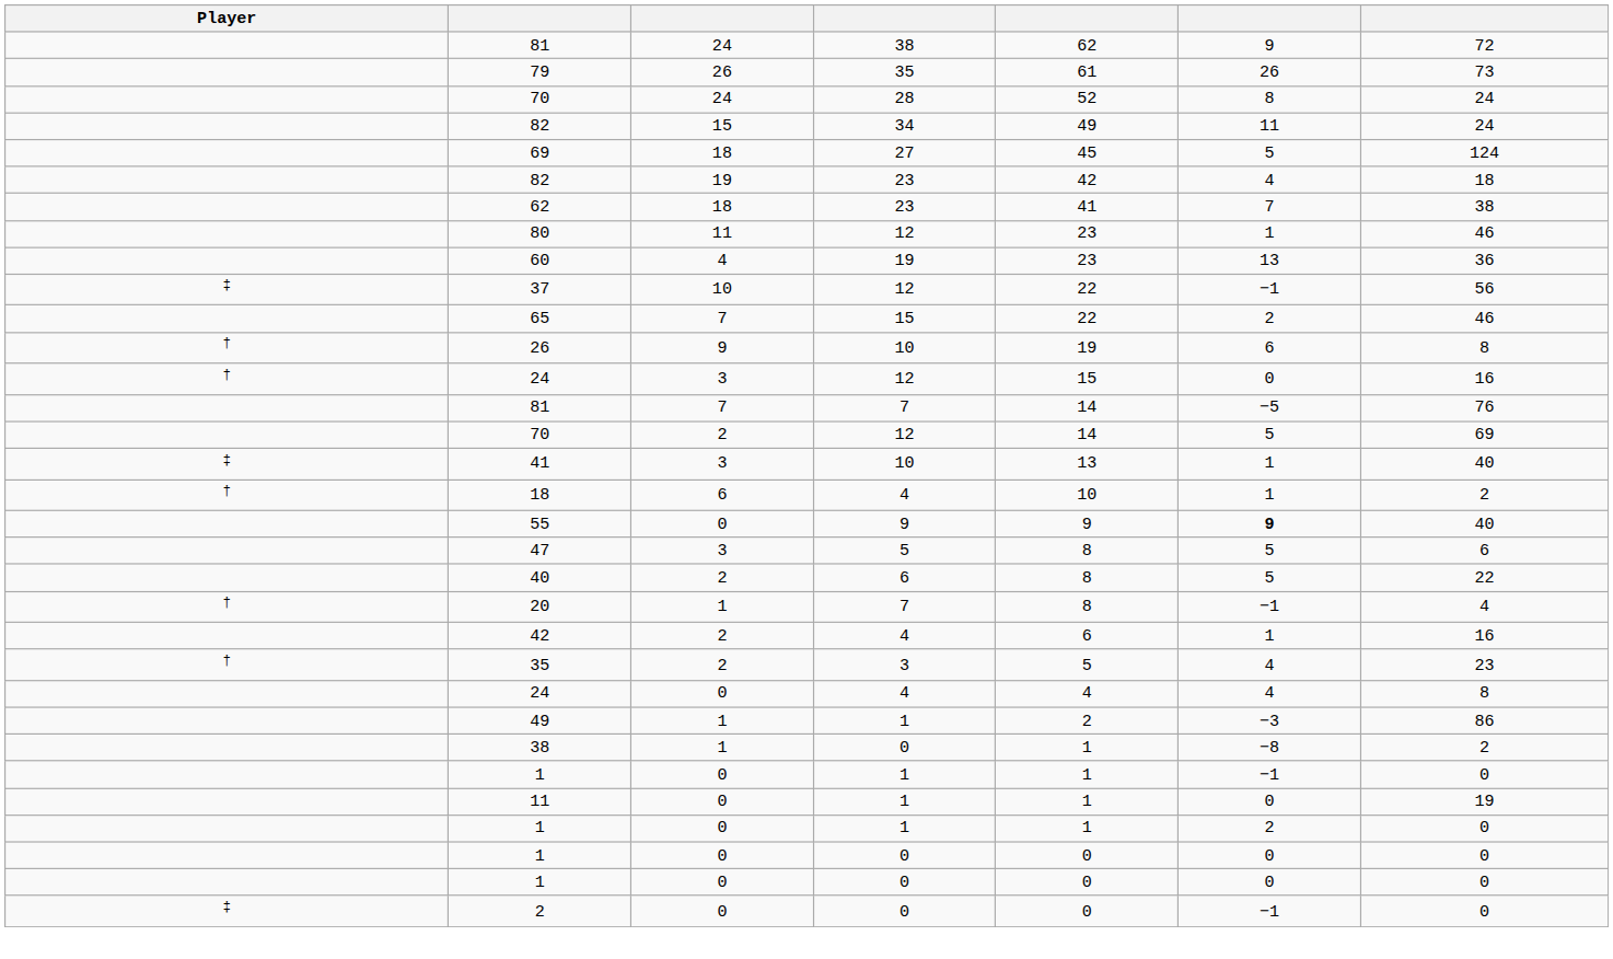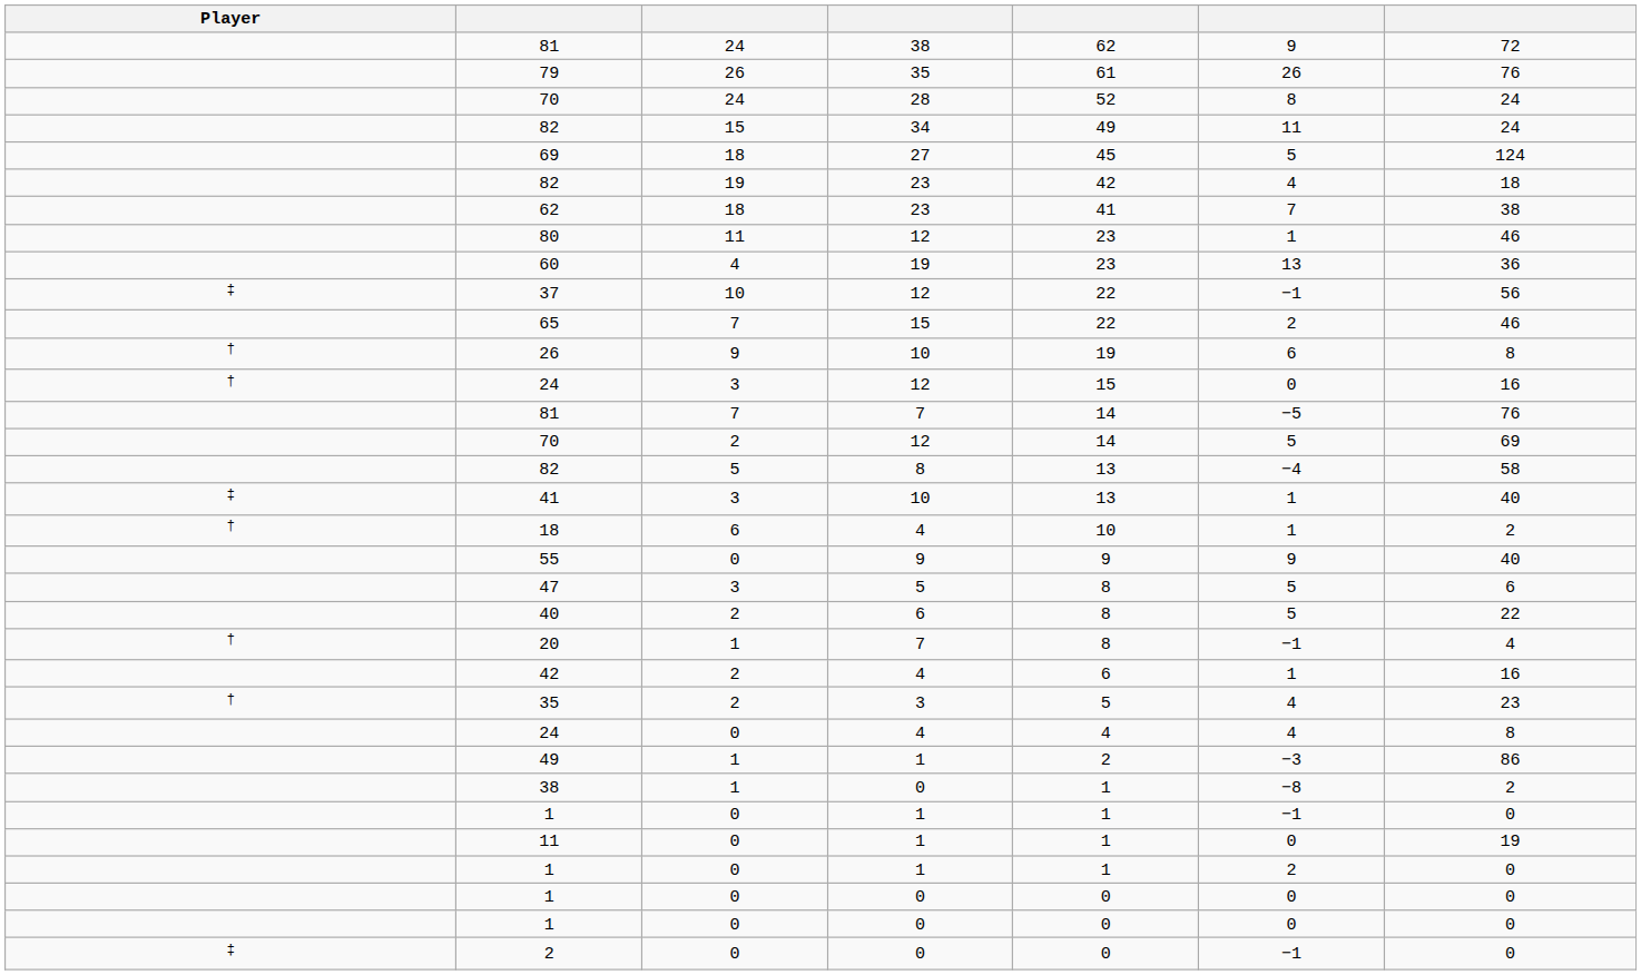79 | column 7: 73 -> 76
+ row: 82 | 5 | 8 | 13 | −4 | 58
55 | column 6: bold -> normal
